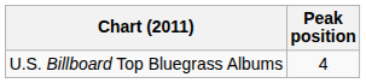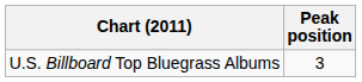U.S. Billboard Top Bluegrass Albums | Peak position: 4 -> 3
